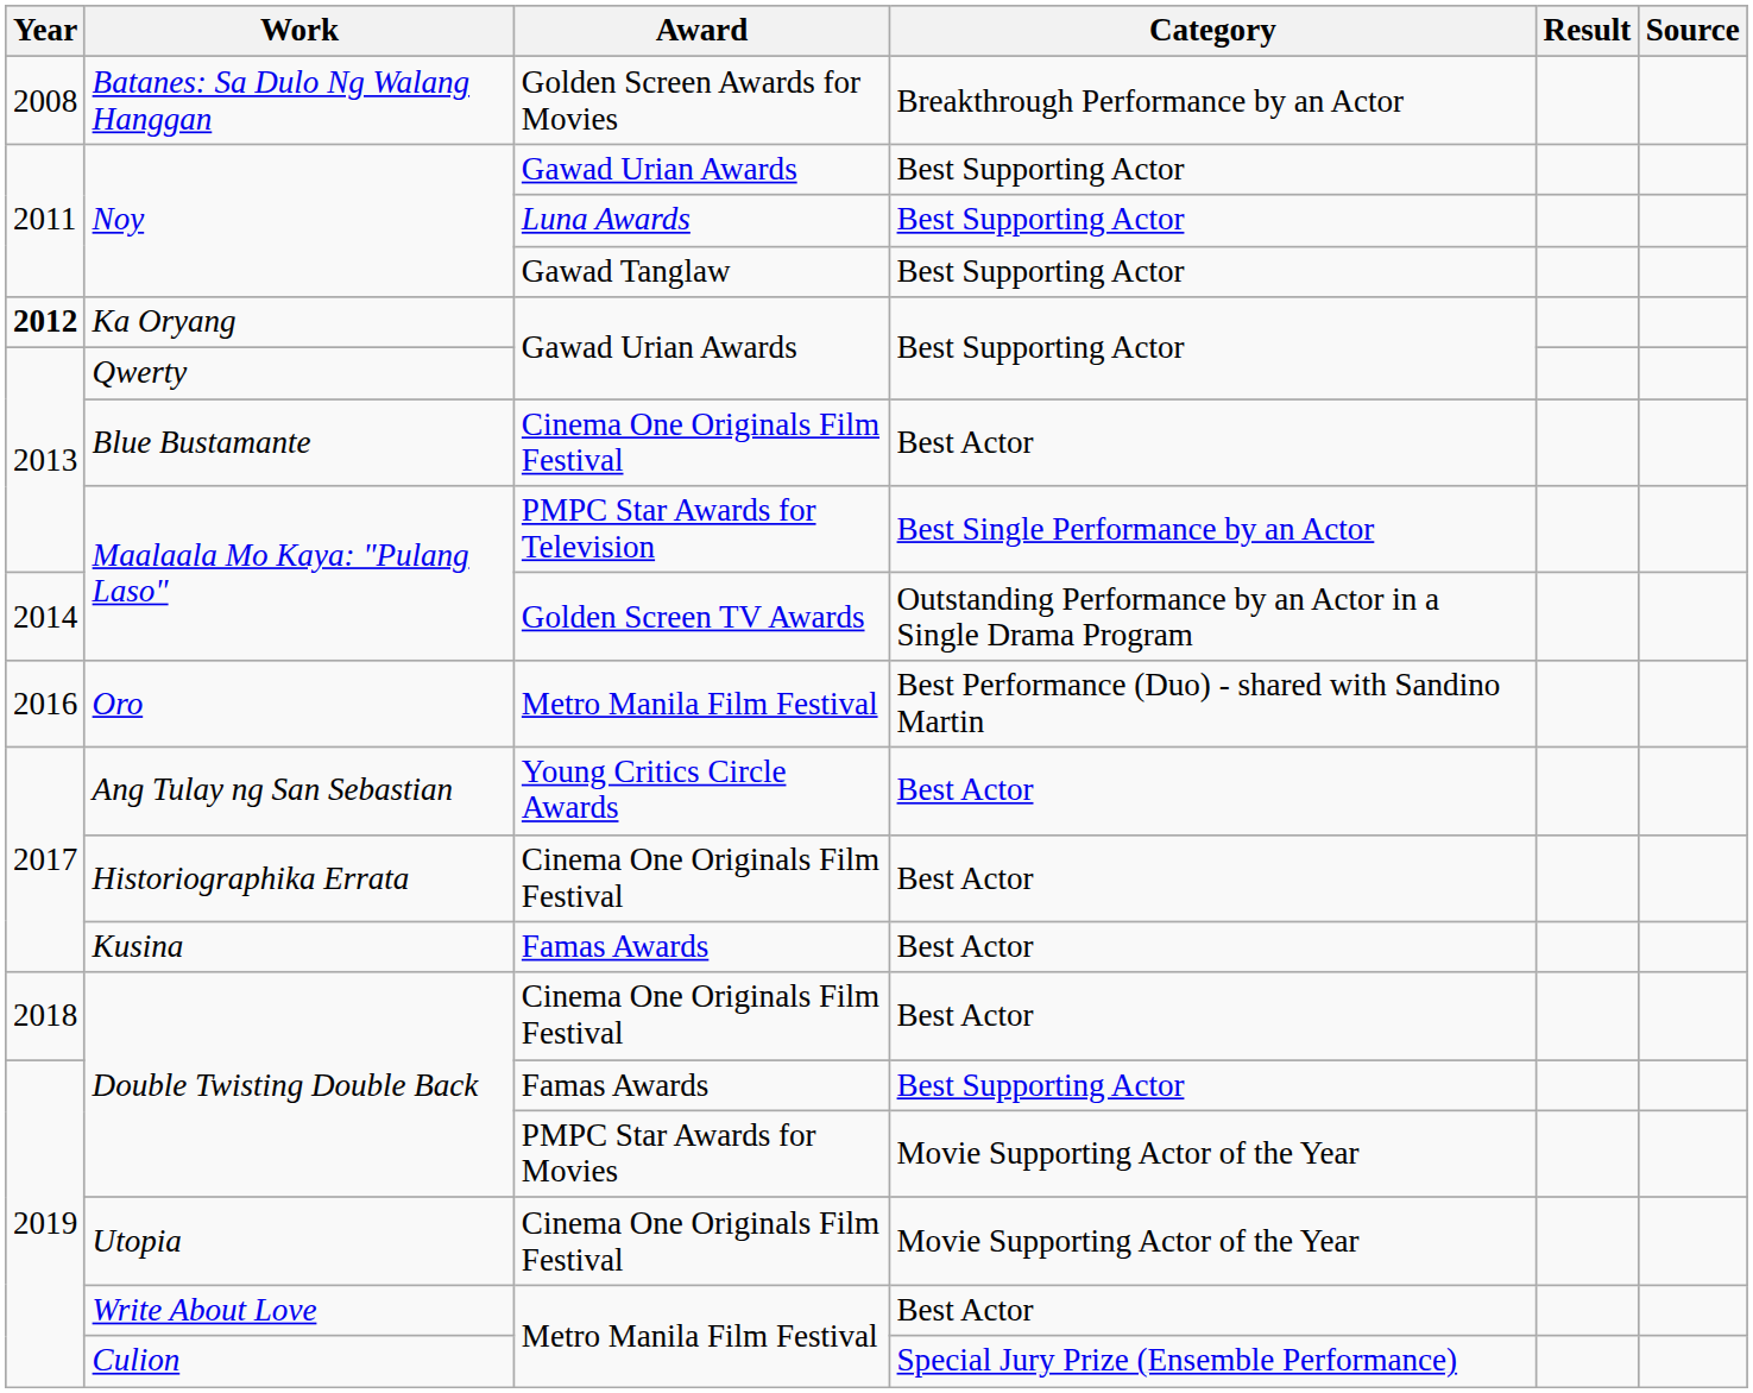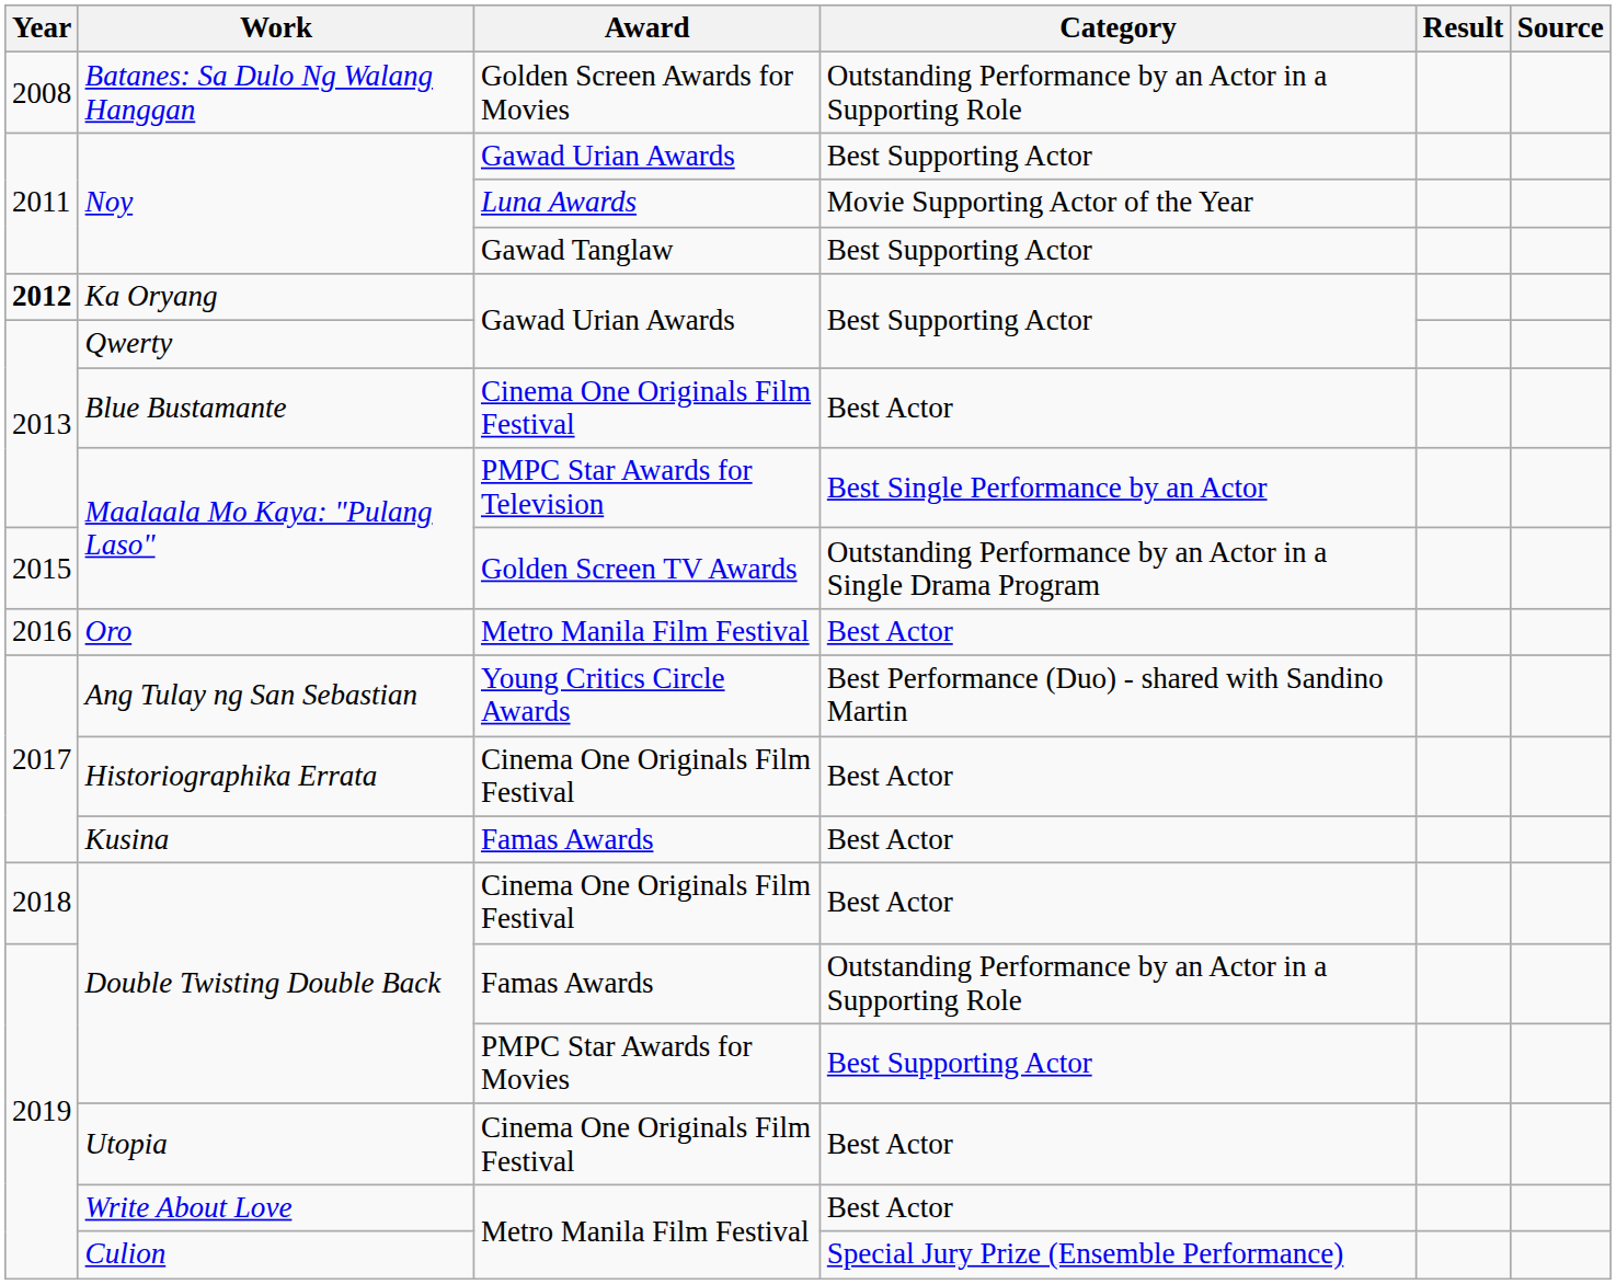Batanes: Sa Dulo Ng Walang Hanggan | Category: Breakthrough Performance by an Actor -> Outstanding Performance by an Actor in a Supporting Role
Noy / Luna Awards | Category: Best Supporting Actor -> Movie Supporting Actor of the Year
Maalaala Mo Kaya: "Pulang Laso" / Golden Screen TV Awards | Year: 2014 -> 2015
Oro | Category: Best Performance (Duo) - shared with Sandino Martin -> Best Actor
Ang Tulay ng San Sebastian | Category: Best Actor -> Best Performance (Duo) - shared with Sandino Martin
Double Twisting Double Back / Famas Awards | Category: Best Supporting Actor -> Outstanding Performance by an Actor in a Supporting Role
Double Twisting Double Back / PMPC Star Awards for Movies | Category: Movie Supporting Actor of the Year -> Best Supporting Actor
Utopia | Category: Movie Supporting Actor of the Year -> Best Actor
